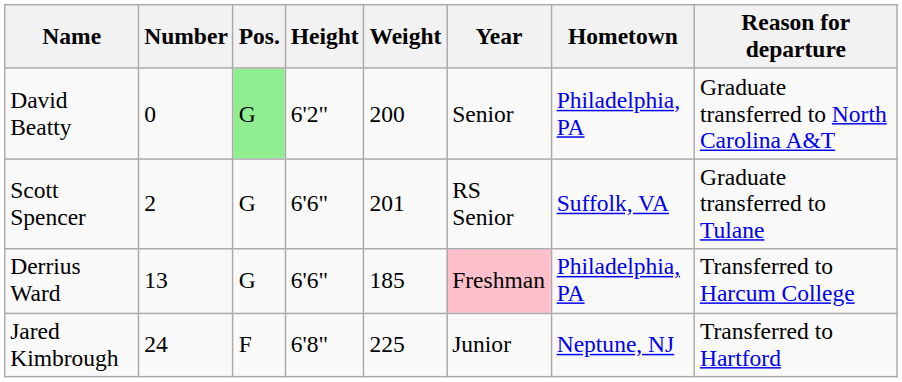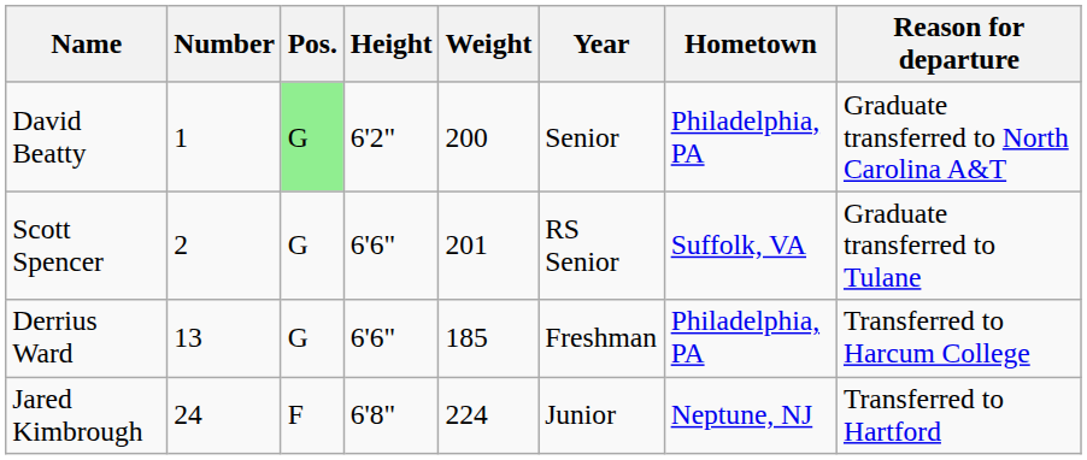David Beatty | Number: 0 -> 1
Derrius Ward | Year: pink background -> no background
Jared Kimbrough | Weight: 225 -> 224
